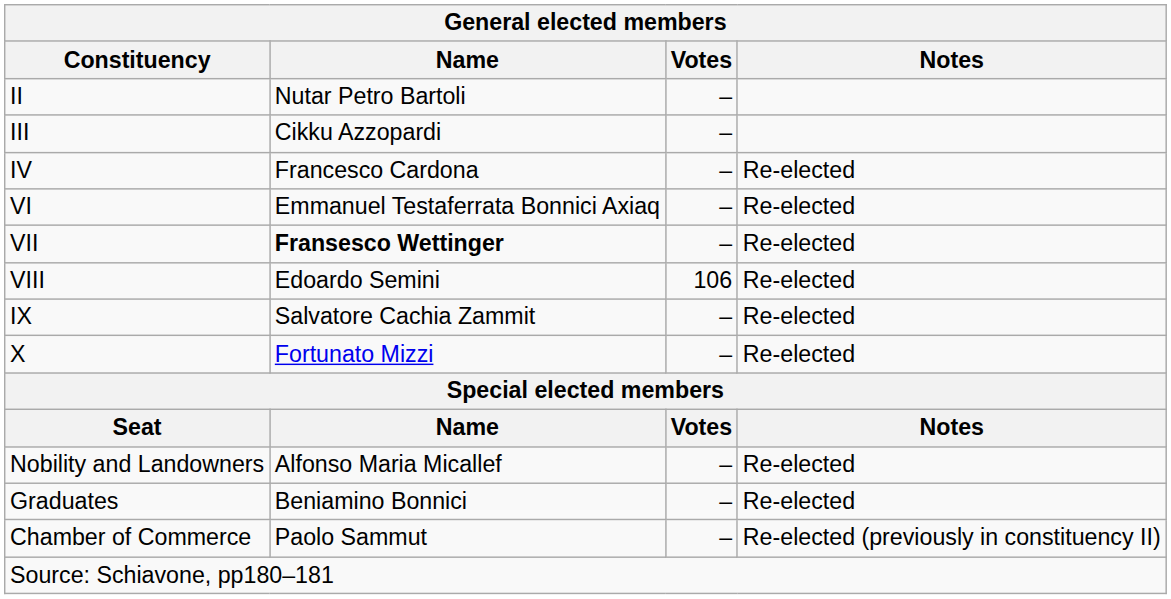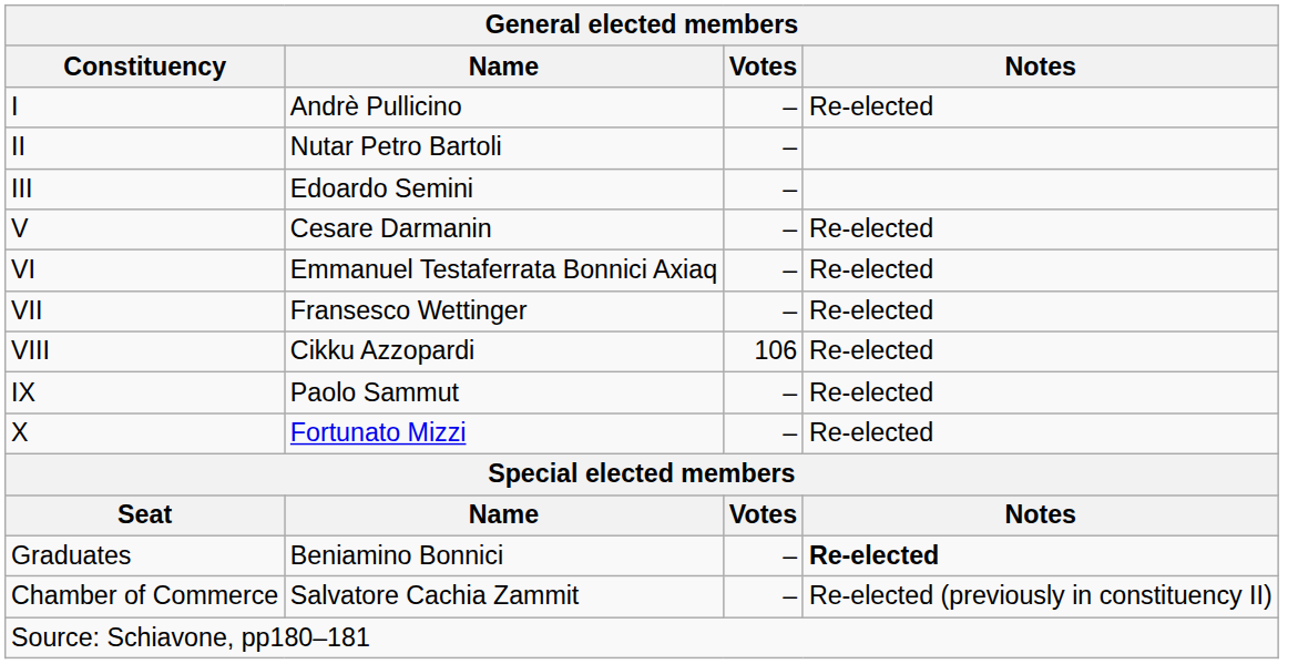+ row: I | Andrè Pullicino | – | Re-elected
III | Name: Cikku Azzopardi -> Edoardo Semini
- row: IV | Francesco Cardona | – | Re-elected
+ row: V | Cesare Darmanin | – | Re-elected
VII | Name: bold -> normal
VIII | Name: Edoardo Semini -> Cikku Azzopardi
IX | Name: Salvatore Cachia Zammit -> Paolo Sammut
- row: Nobility and Landowners | Alfonso Maria Micallef | – | Re-elected
Graduates | Notes: normal -> bold
Chamber of Commerce | Name: Paolo Sammut -> Salvatore Cachia Zammit
